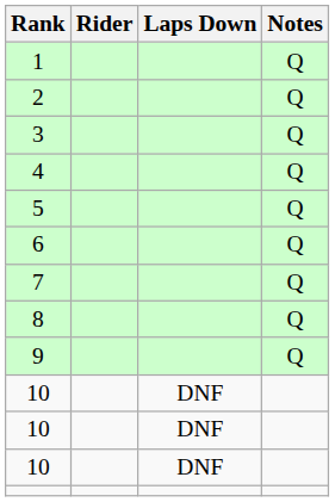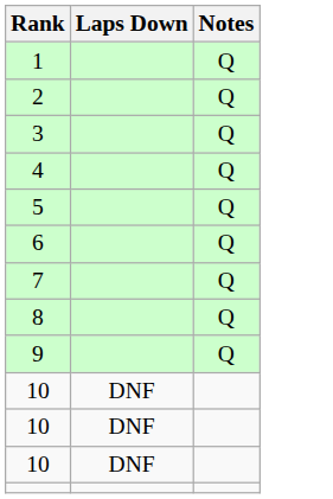- column: Rider
